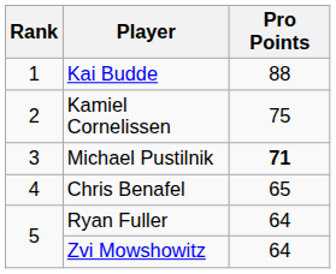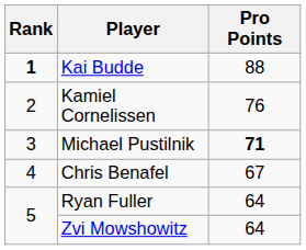Kai Budde | Rank: normal -> bold
Kamiel Cornelissen | Pro Points: 75 -> 76
Chris Benafel | Pro Points: 65 -> 67
